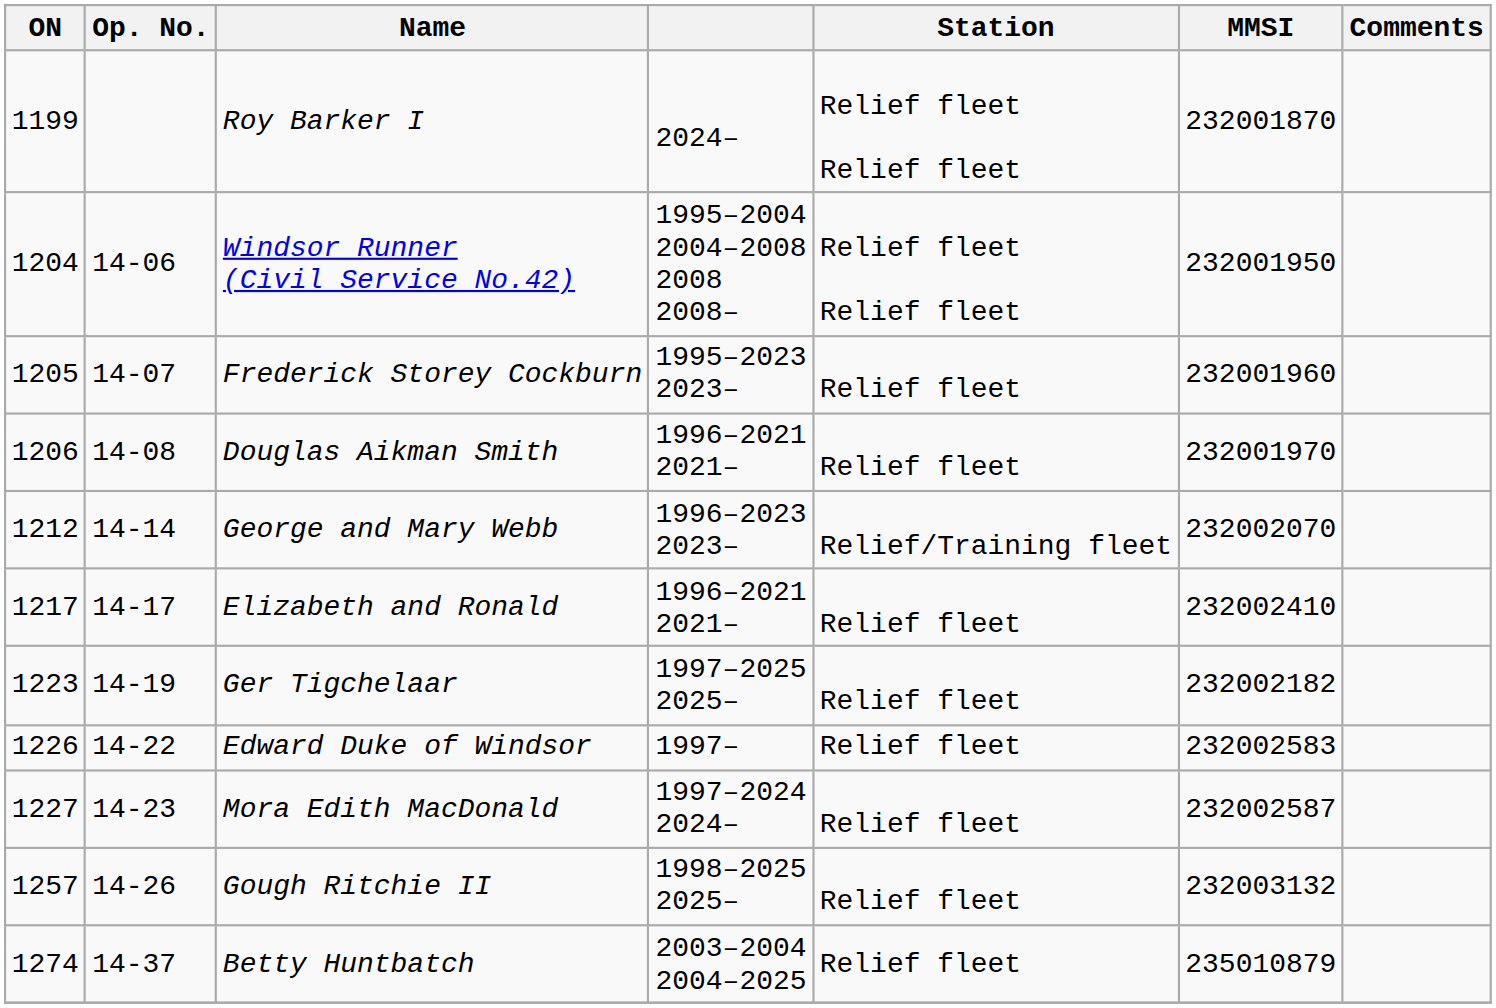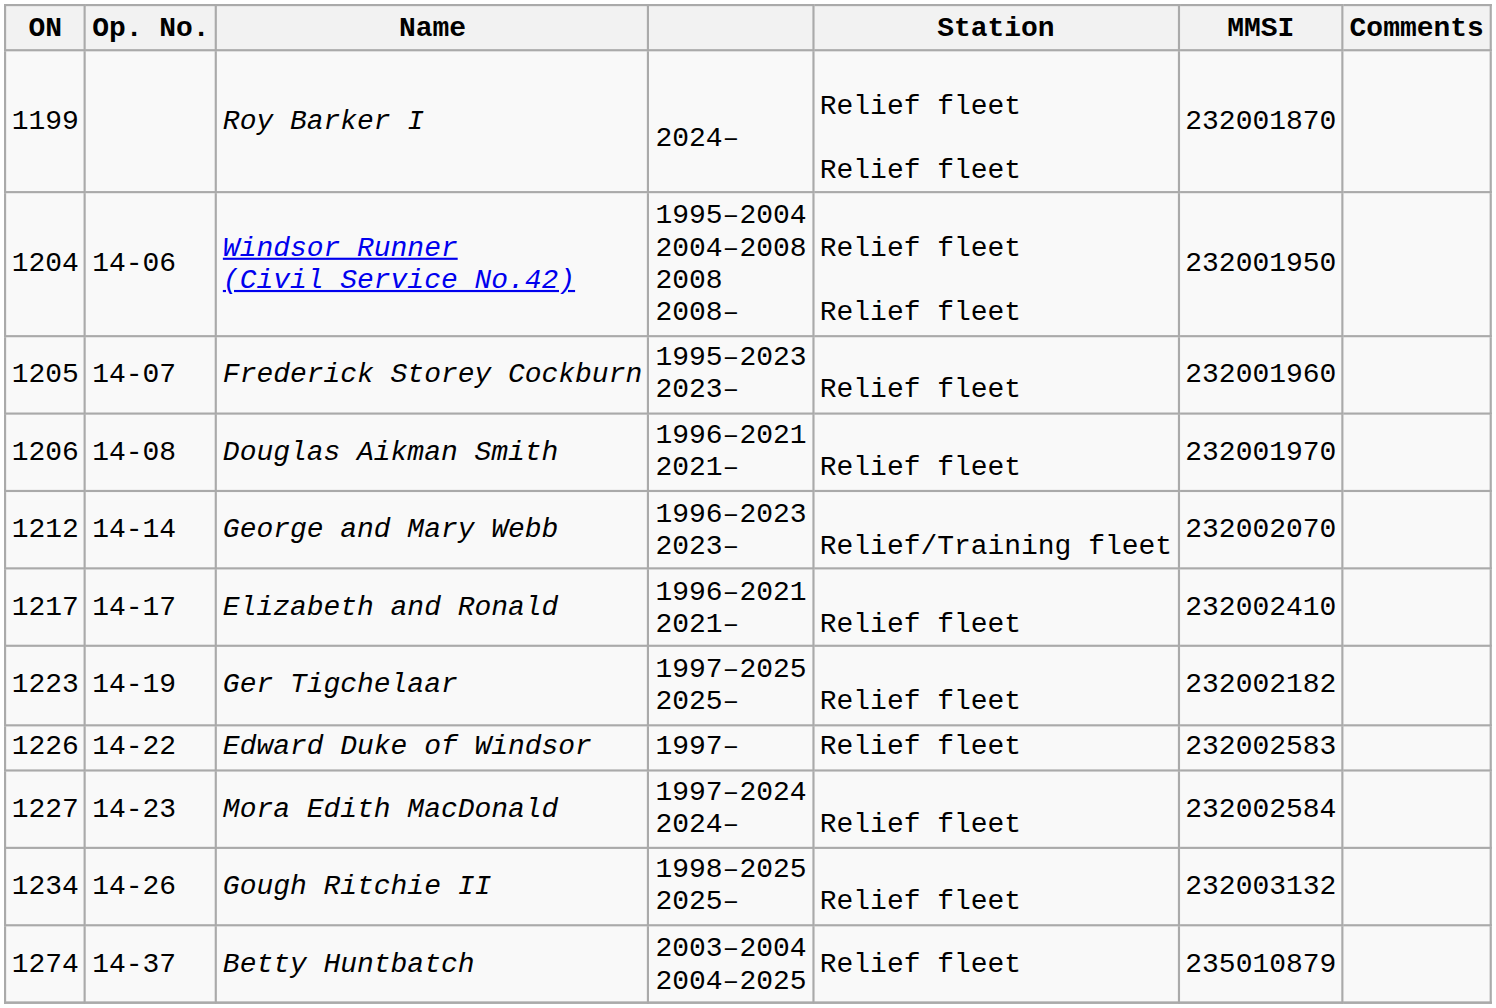Mora Edith MacDonald | MMSI: 232002587 -> 232002584
Gough Ritchie II | ON: 1257 -> 1234
